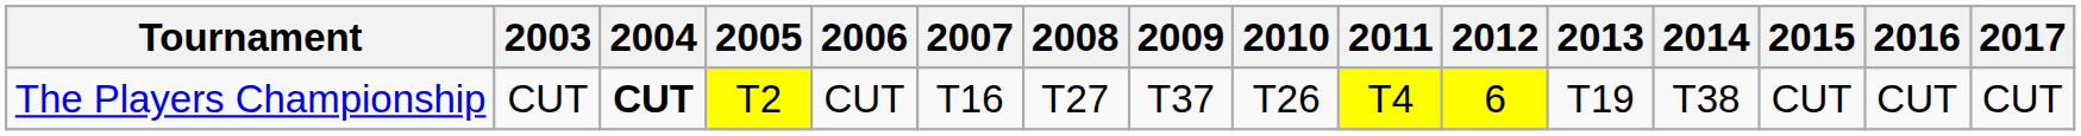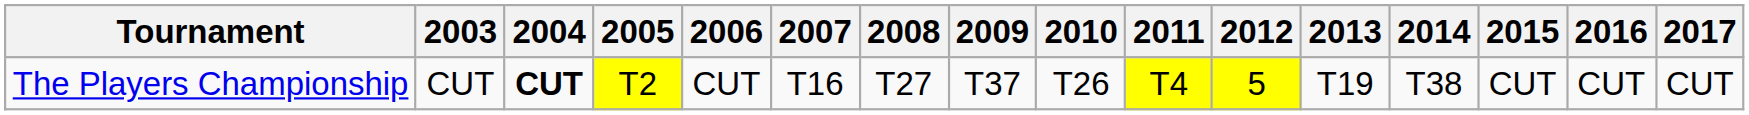The Players Championship | 2012: 6 -> 5
